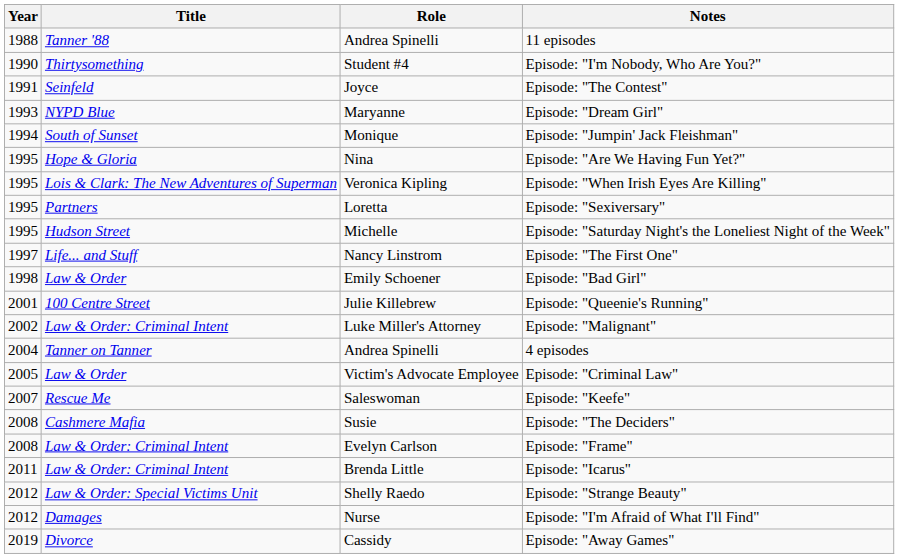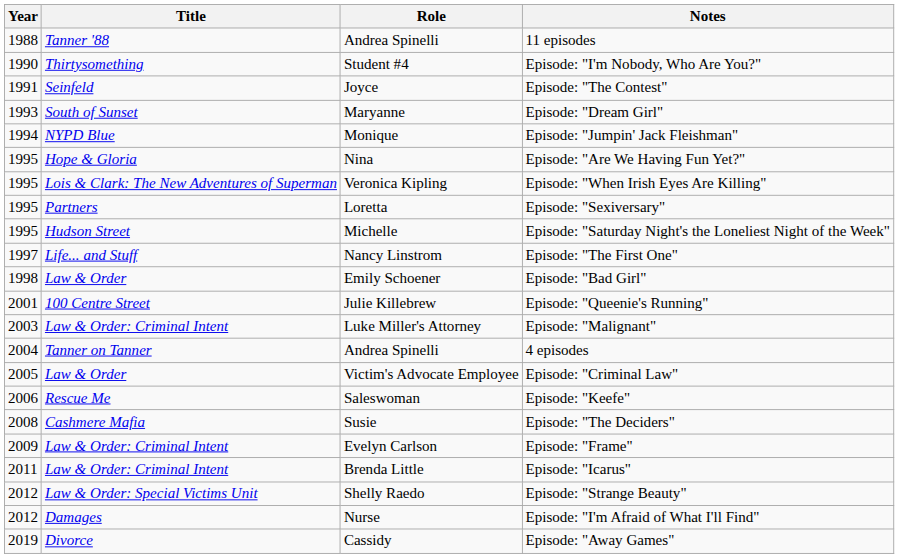Episode: "Dream Girl" | Title: NYPD Blue -> South of Sunset
Episode: "Jumpin' Jack Fleishman" | Title: South of Sunset -> NYPD Blue
Episode: "Malignant" | Year: 2002 -> 2003
Episode: "Keefe" | Year: 2007 -> 2006
Episode: "Frame" | Year: 2008 -> 2009
